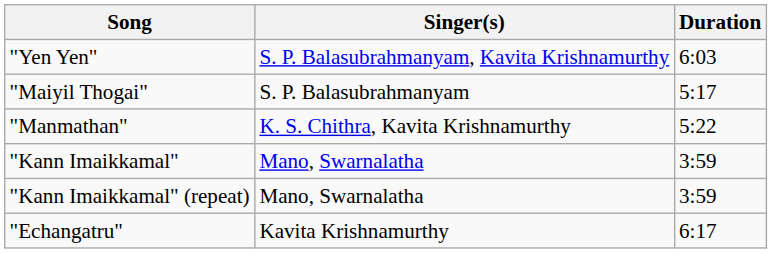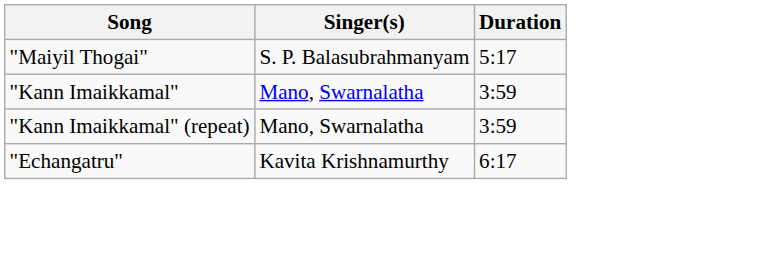- row: "Yen Yen" | S. P. Balasubrahmanyam, Kavita Krishnamurthy | 6:03
- row: "Manmathan" | K. S. Chithra, Kavita Krishnamurthy | 5:22
